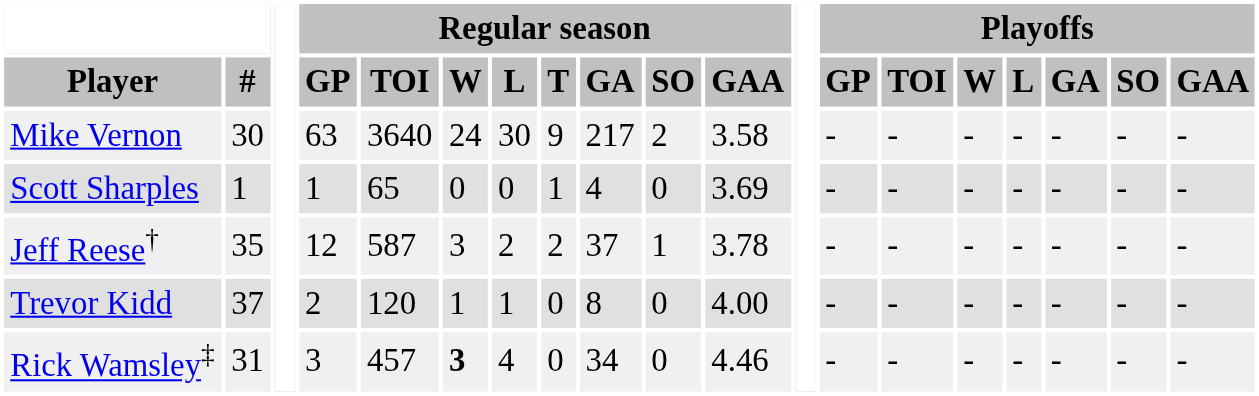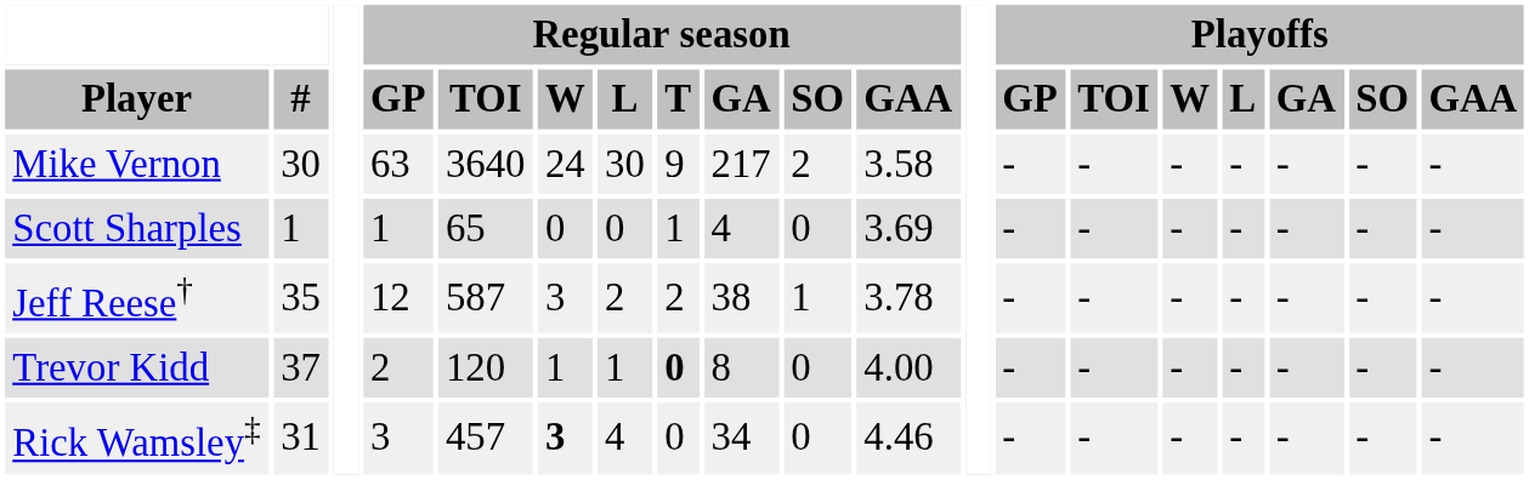Jeff Reese† | Regular season / GA: 37 -> 38
Trevor Kidd | Regular season / T: normal -> bold
